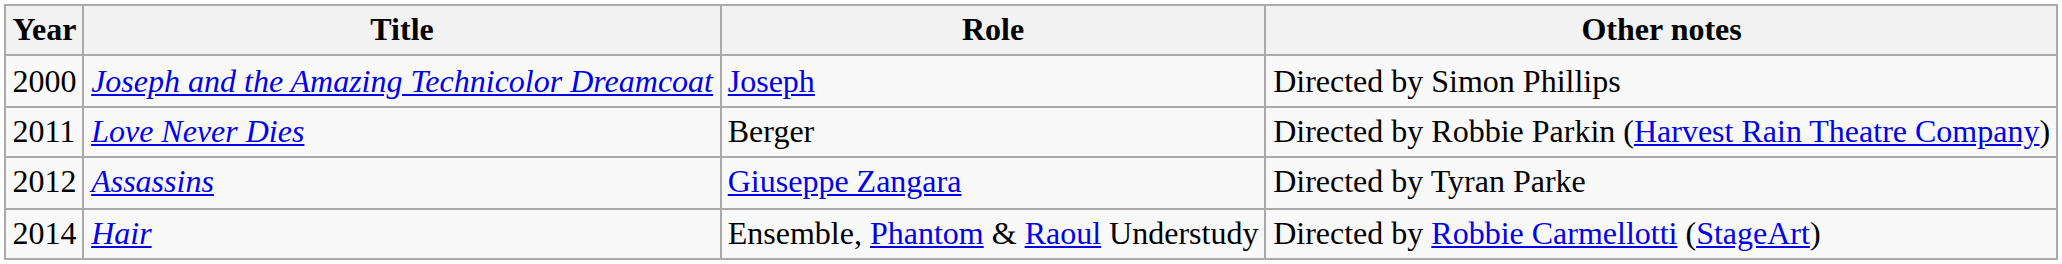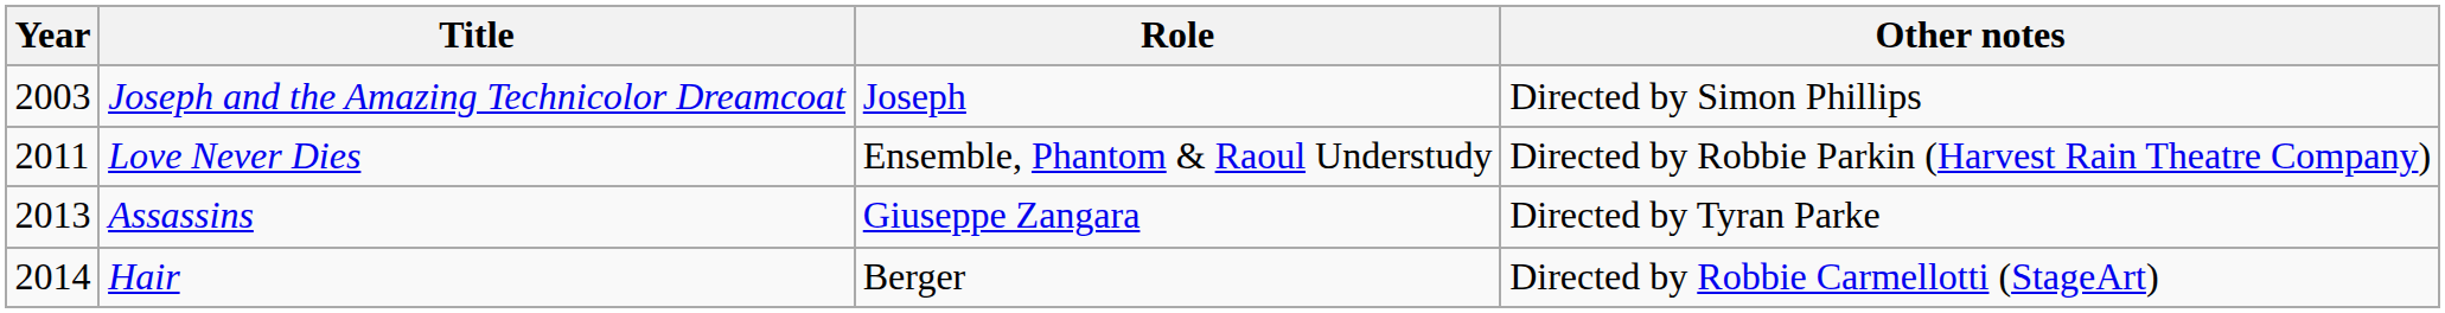Joseph and the Amazing Technicolor Dreamcoat | Year: 2000 -> 2003
Love Never Dies | Role: Berger -> Ensemble, Phantom & Raoul Understudy
Assassins | Year: 2012 -> 2013
Hair | Role: Ensemble, Phantom & Raoul Understudy -> Berger
